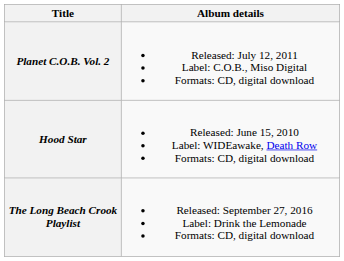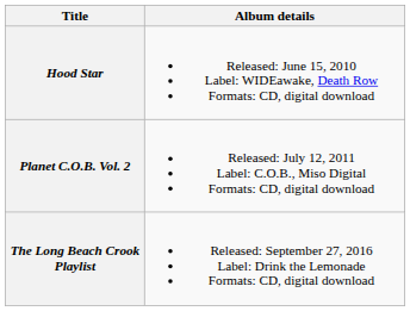rows swapped: Hood Star <-> Planet C.O.B. Vol. 2
